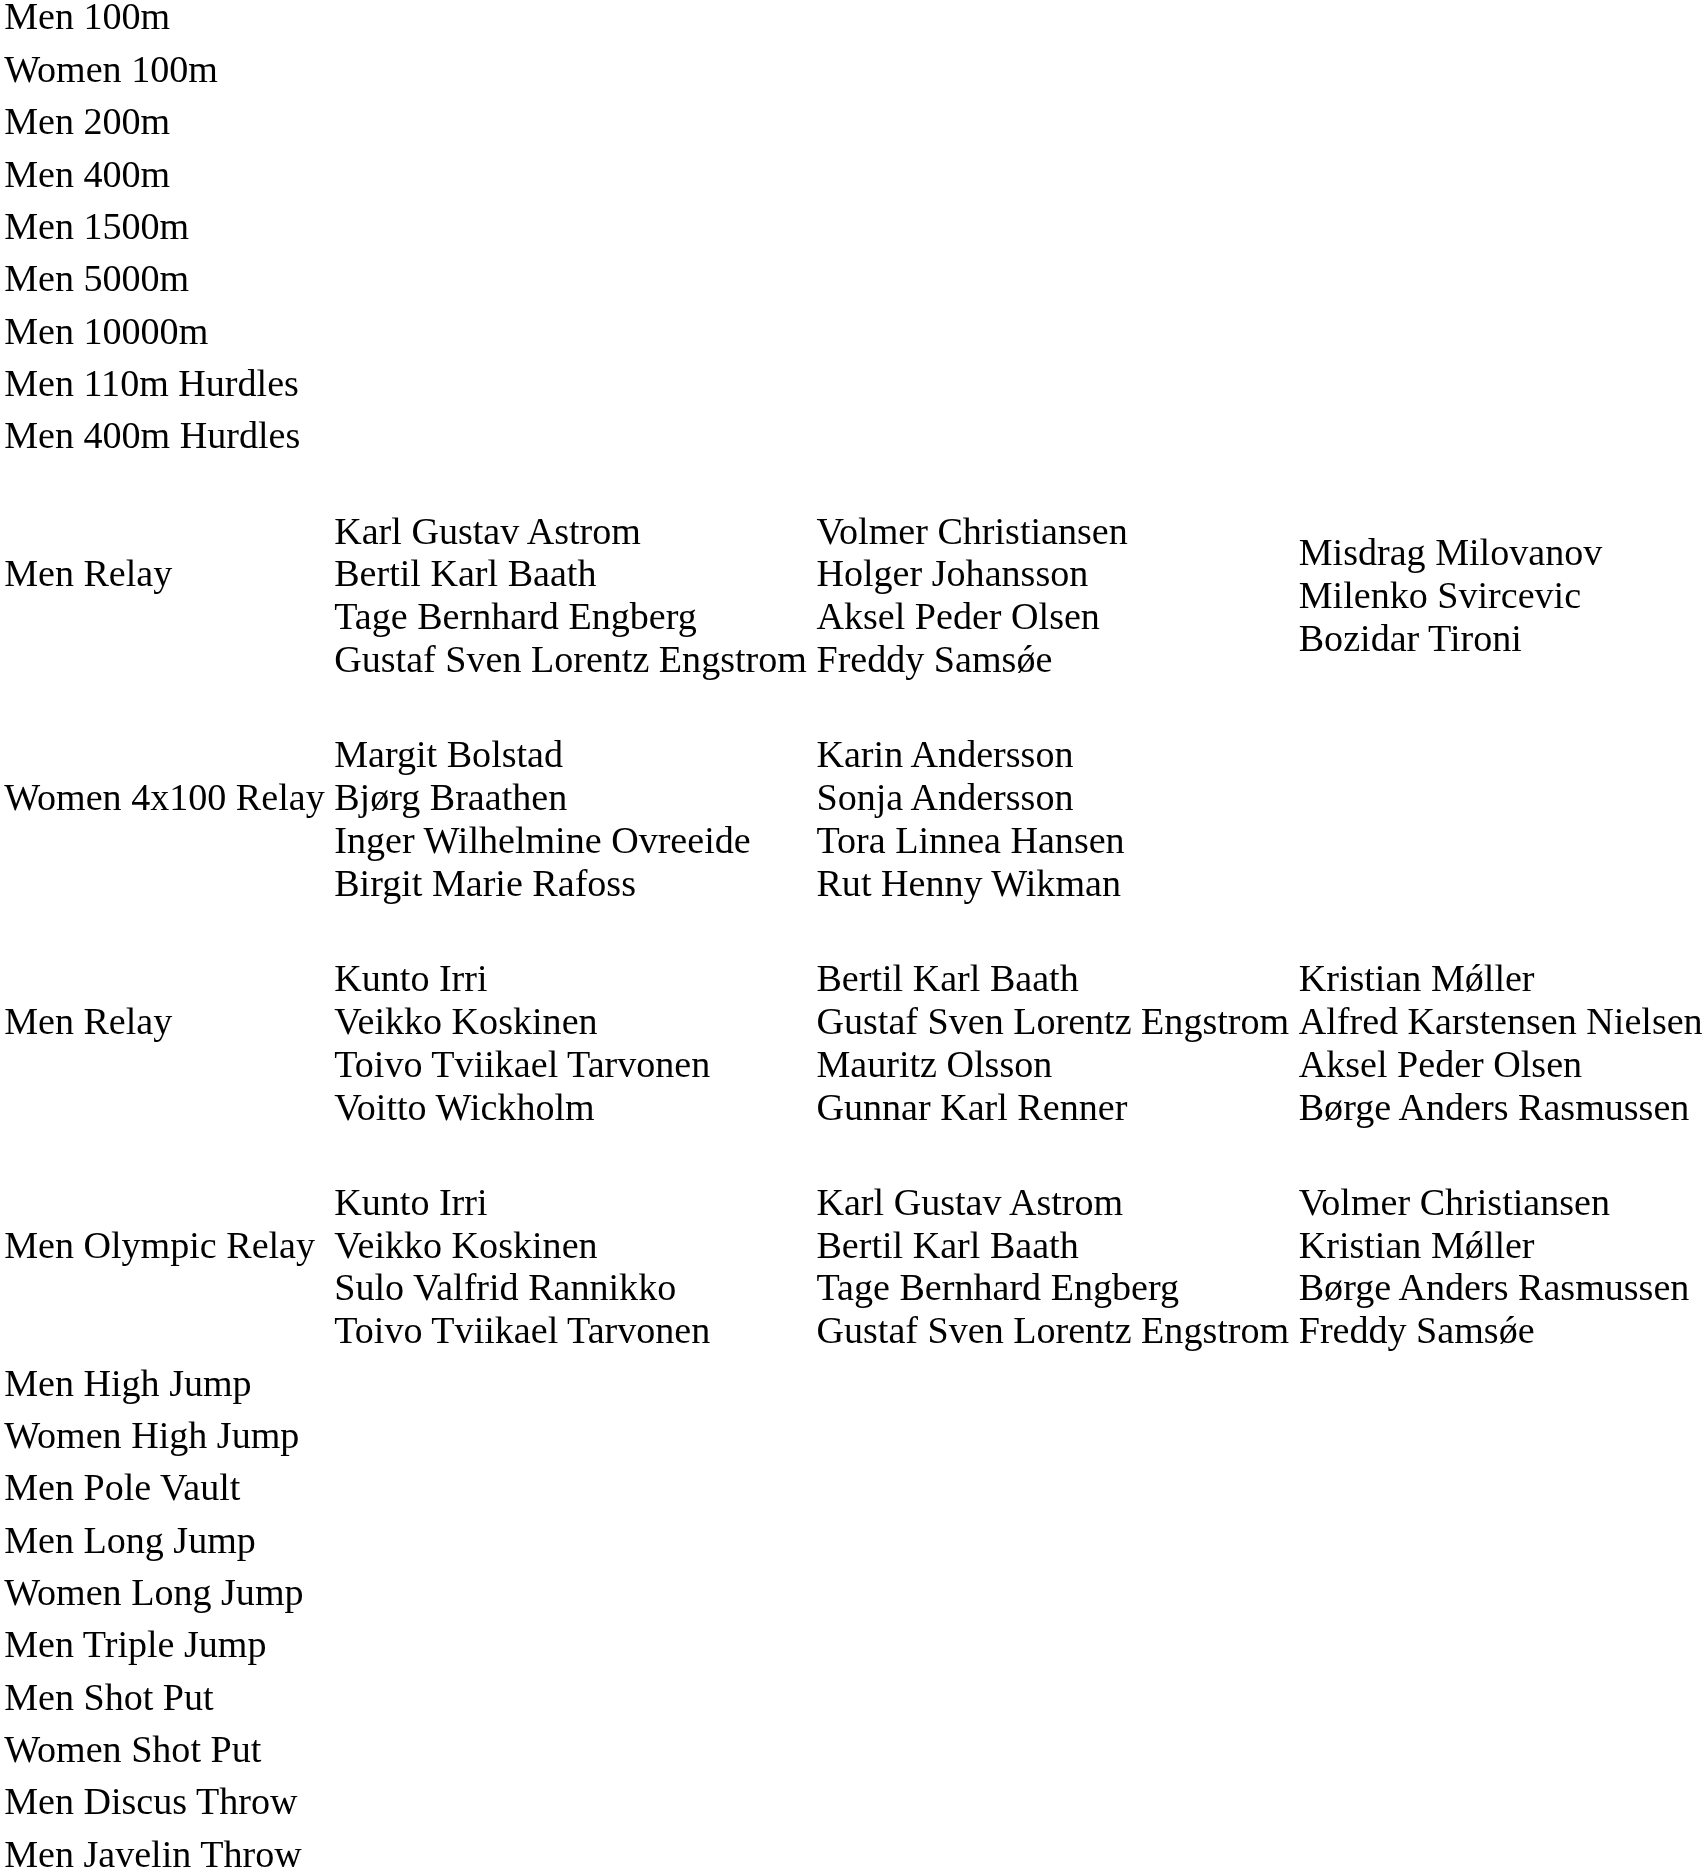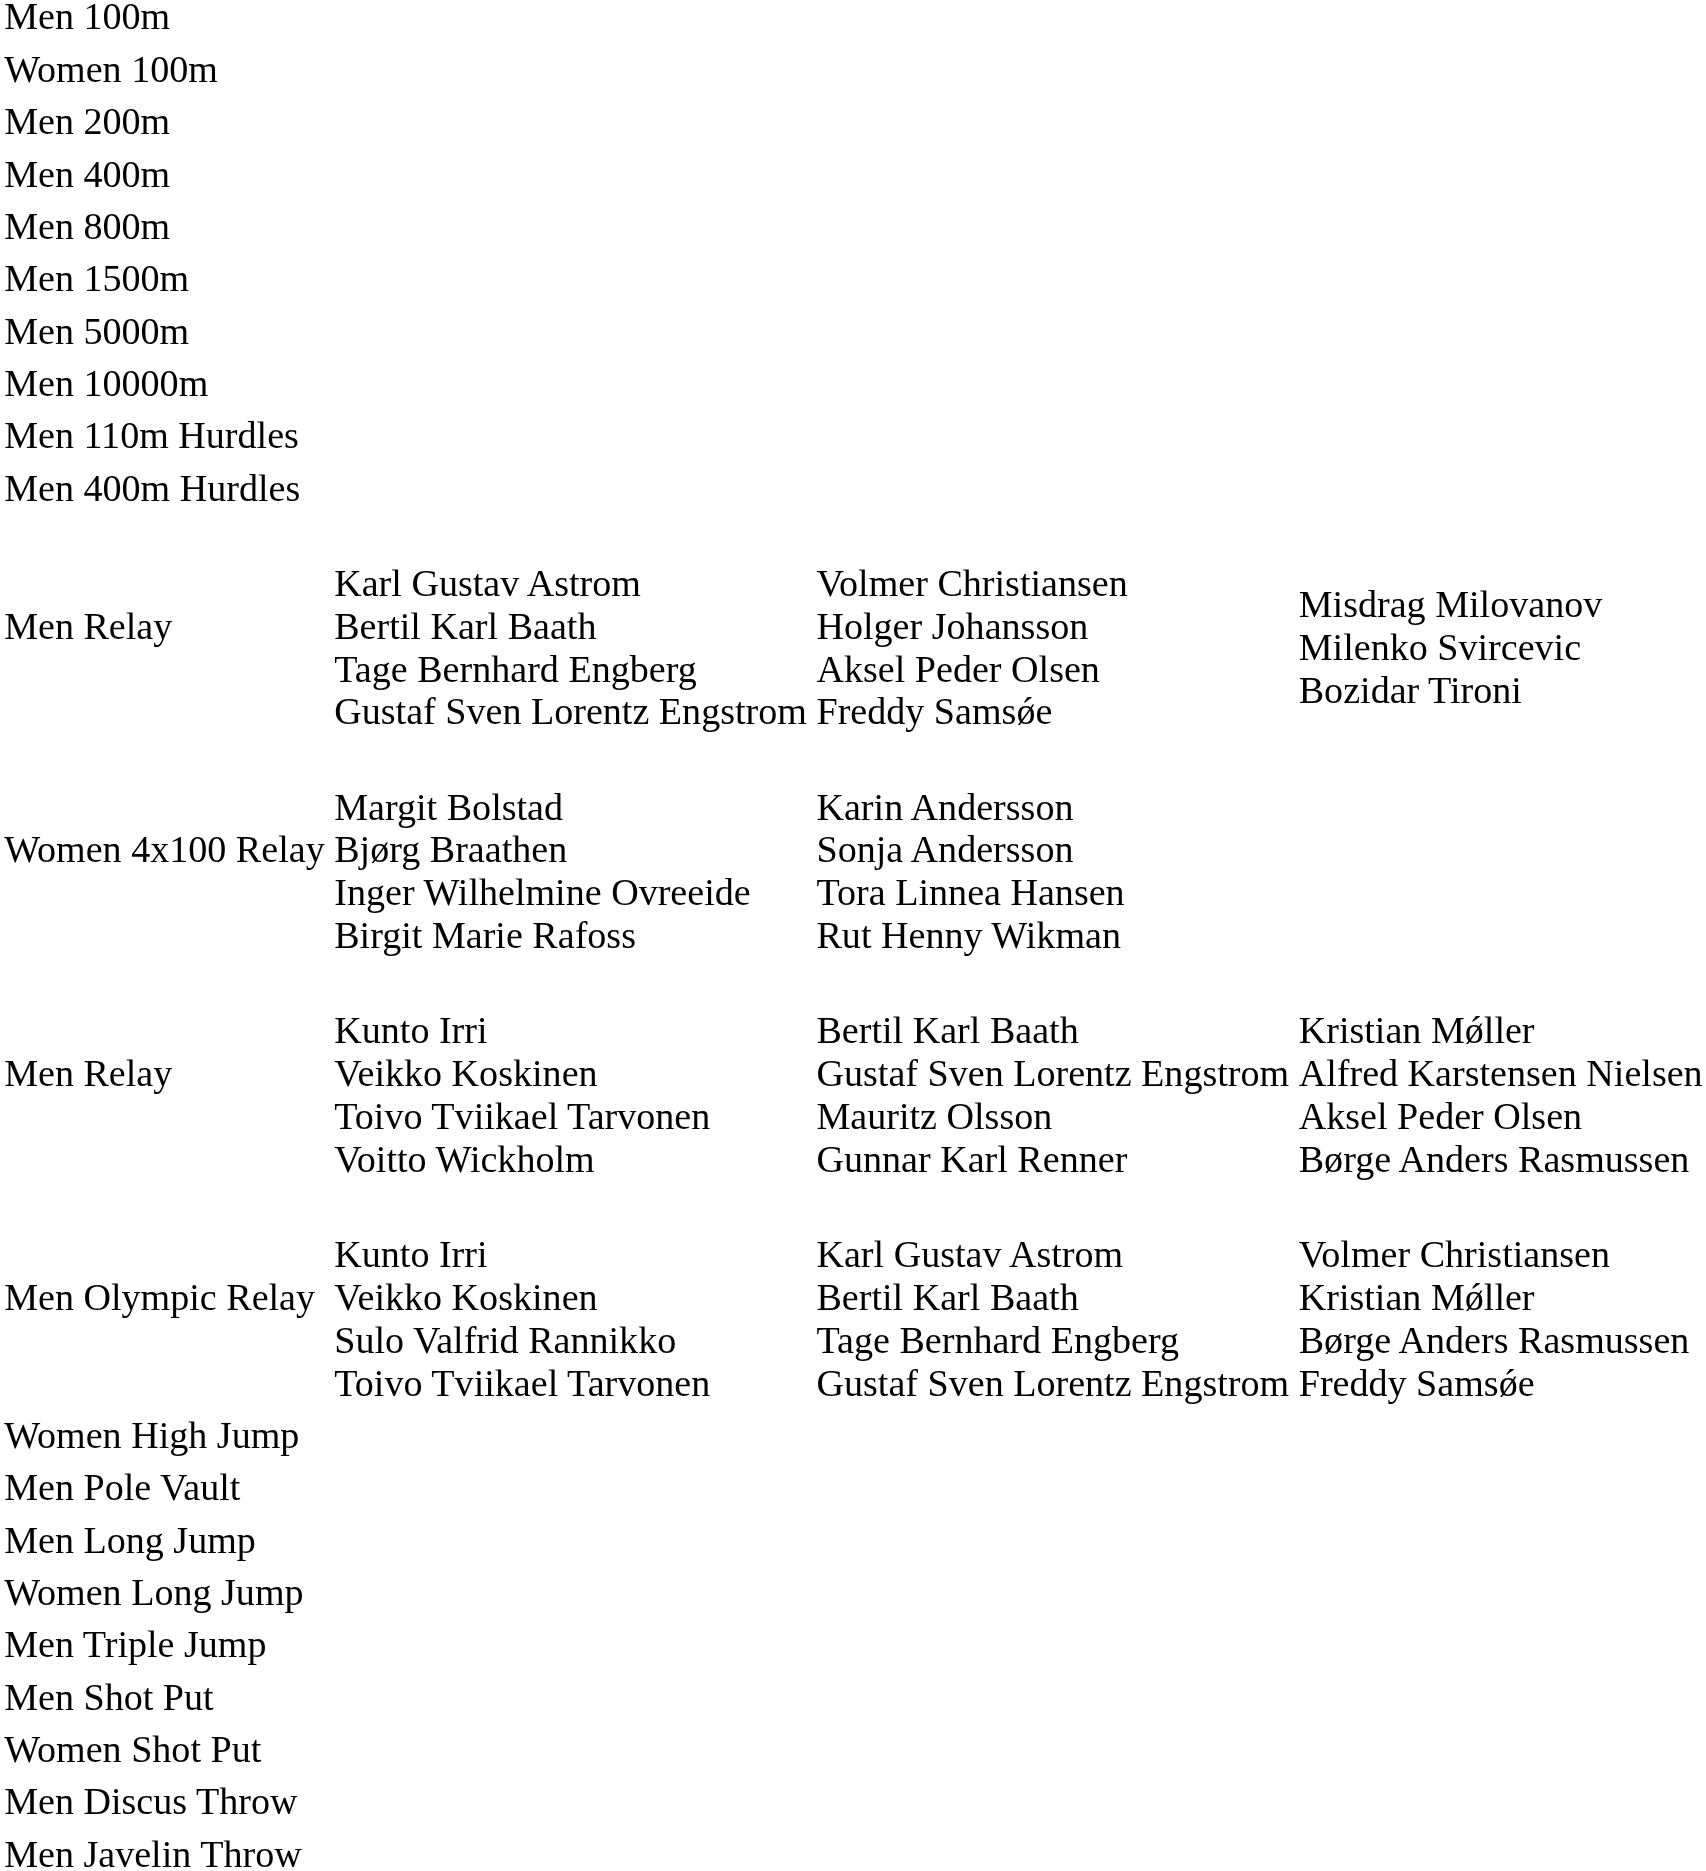+ row: Men 800m
- row: Men High Jump
